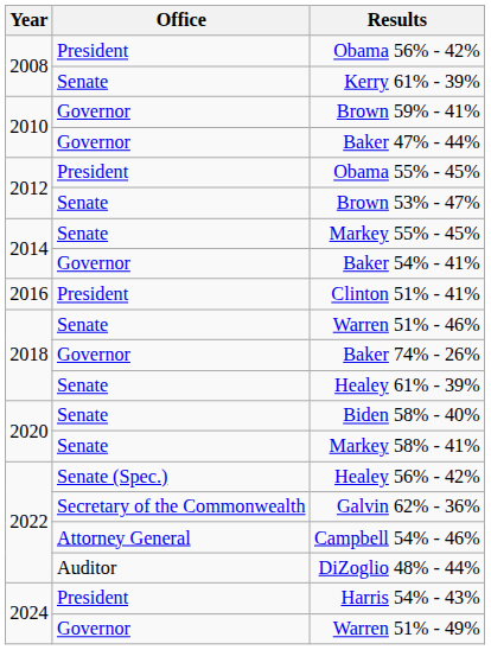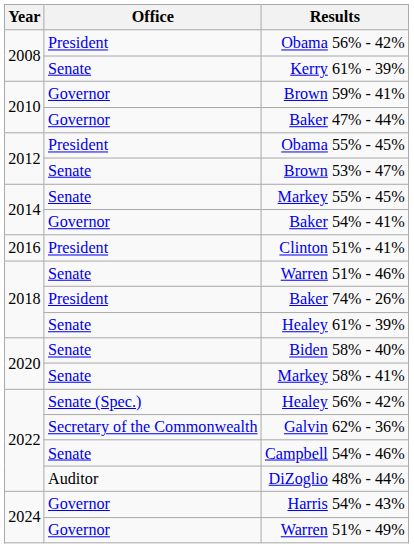Baker 74% - 26% | Office: Governor -> President
Campbell 54% - 46% | Office: Attorney General -> Senate
Harris 54% - 43% | Office: President -> Governor
